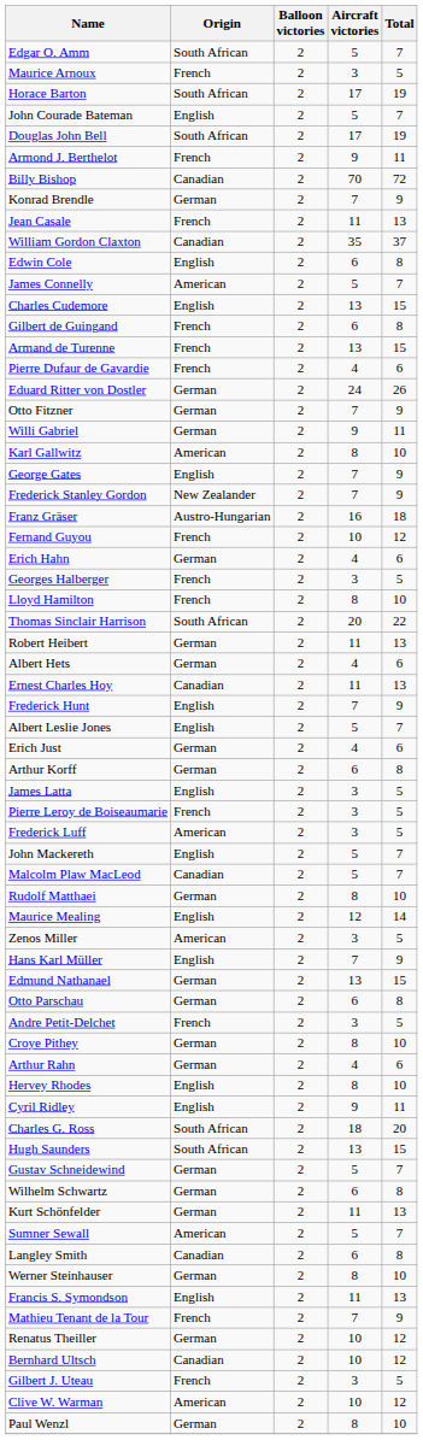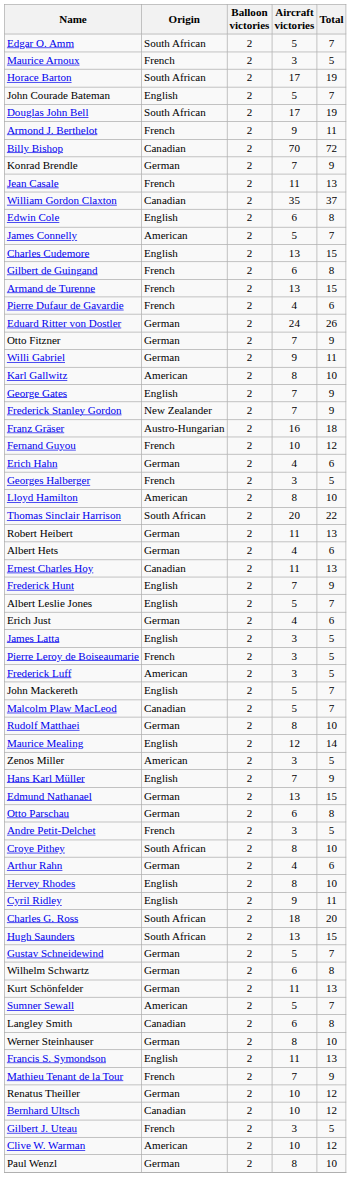Lloyd Hamilton | Origin: French -> American
- row: Arthur Korff | German | 2 | 6 | 8
Croye Pithey | Origin: German -> South African
